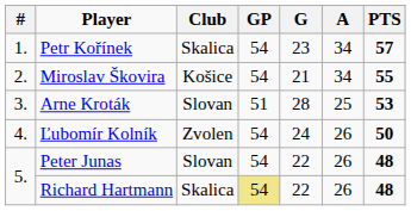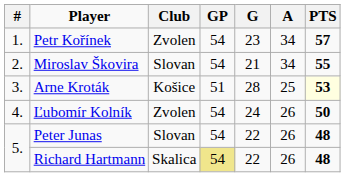Petr Kořínek | Club: Skalica -> Zvolen
Miroslav Škovira | Club: Košice -> Slovan
Arne Kroták | Club: Slovan -> Košice
Arne Kroták | PTS: no background -> lightyellow background
